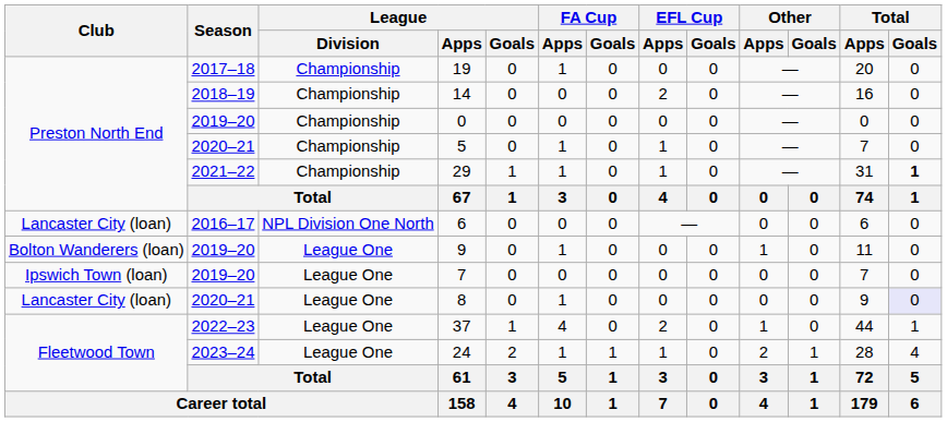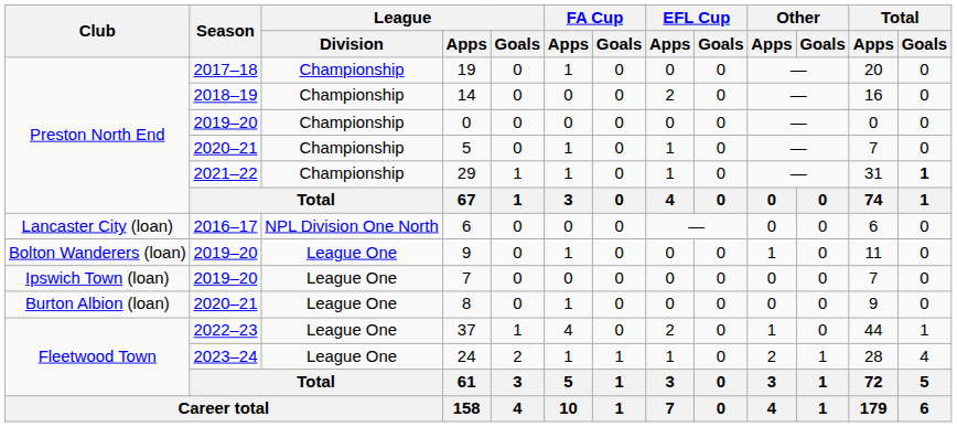8 | Club: Lancaster City (loan) -> Burton Albion (loan)
8 | Total / Goals: lavender background -> no background
